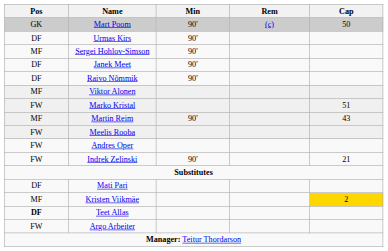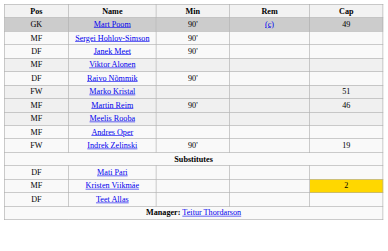Mart Poom | Cap: 50 -> 49
- row: DF | Urmas Kirs | 90'
rows swapped: Raivo Nõmmik <-> Viktor Alonen
Martin Reim | Cap: 43 -> 46
Meelis Rooba | Pos: FW -> MF
Andres Oper | Pos: FW -> MF
Indrek Zelinski | Cap: 21 -> 19
Teet Allas | Pos: bold -> normal
- row: FW | Argo Arbeiter
